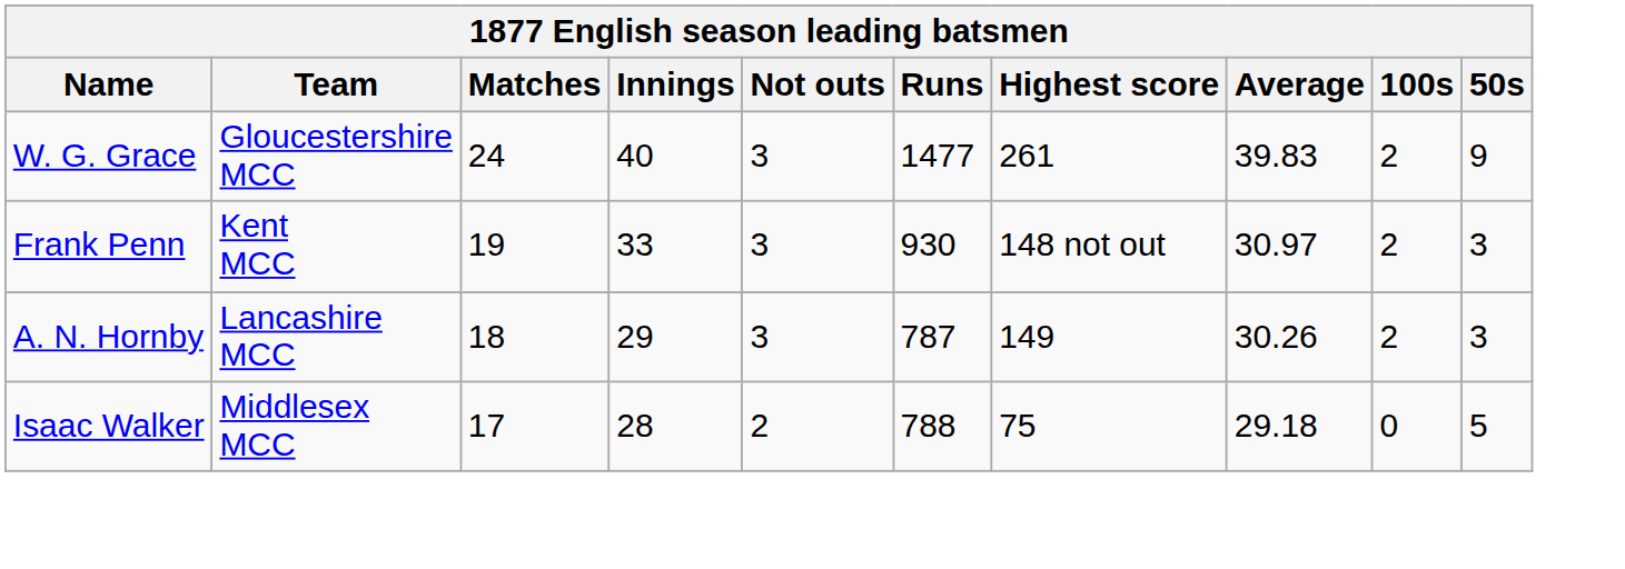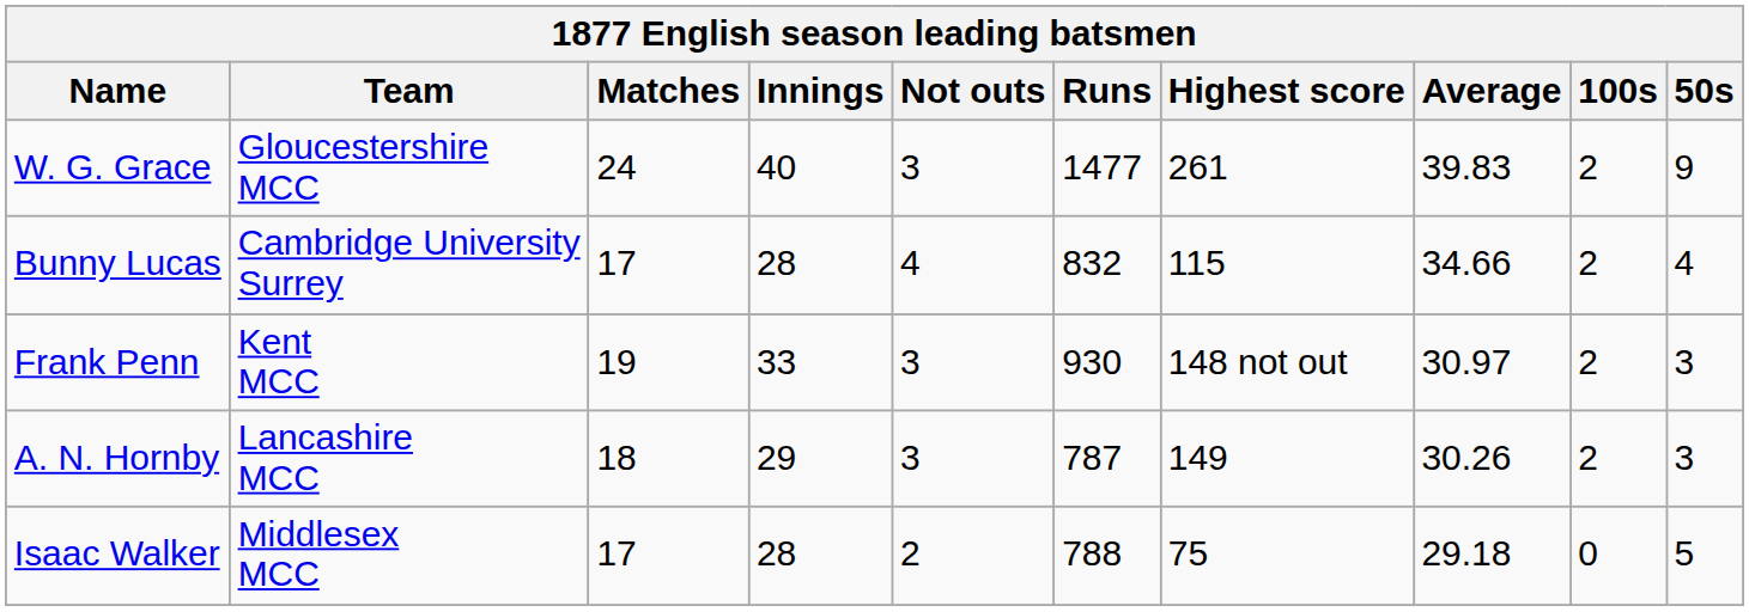+ row: Bunny Lucas | Cambridge University Surrey | 17 | 28 | 4 | 832 | 115 | 34.66 | 2 | 4
